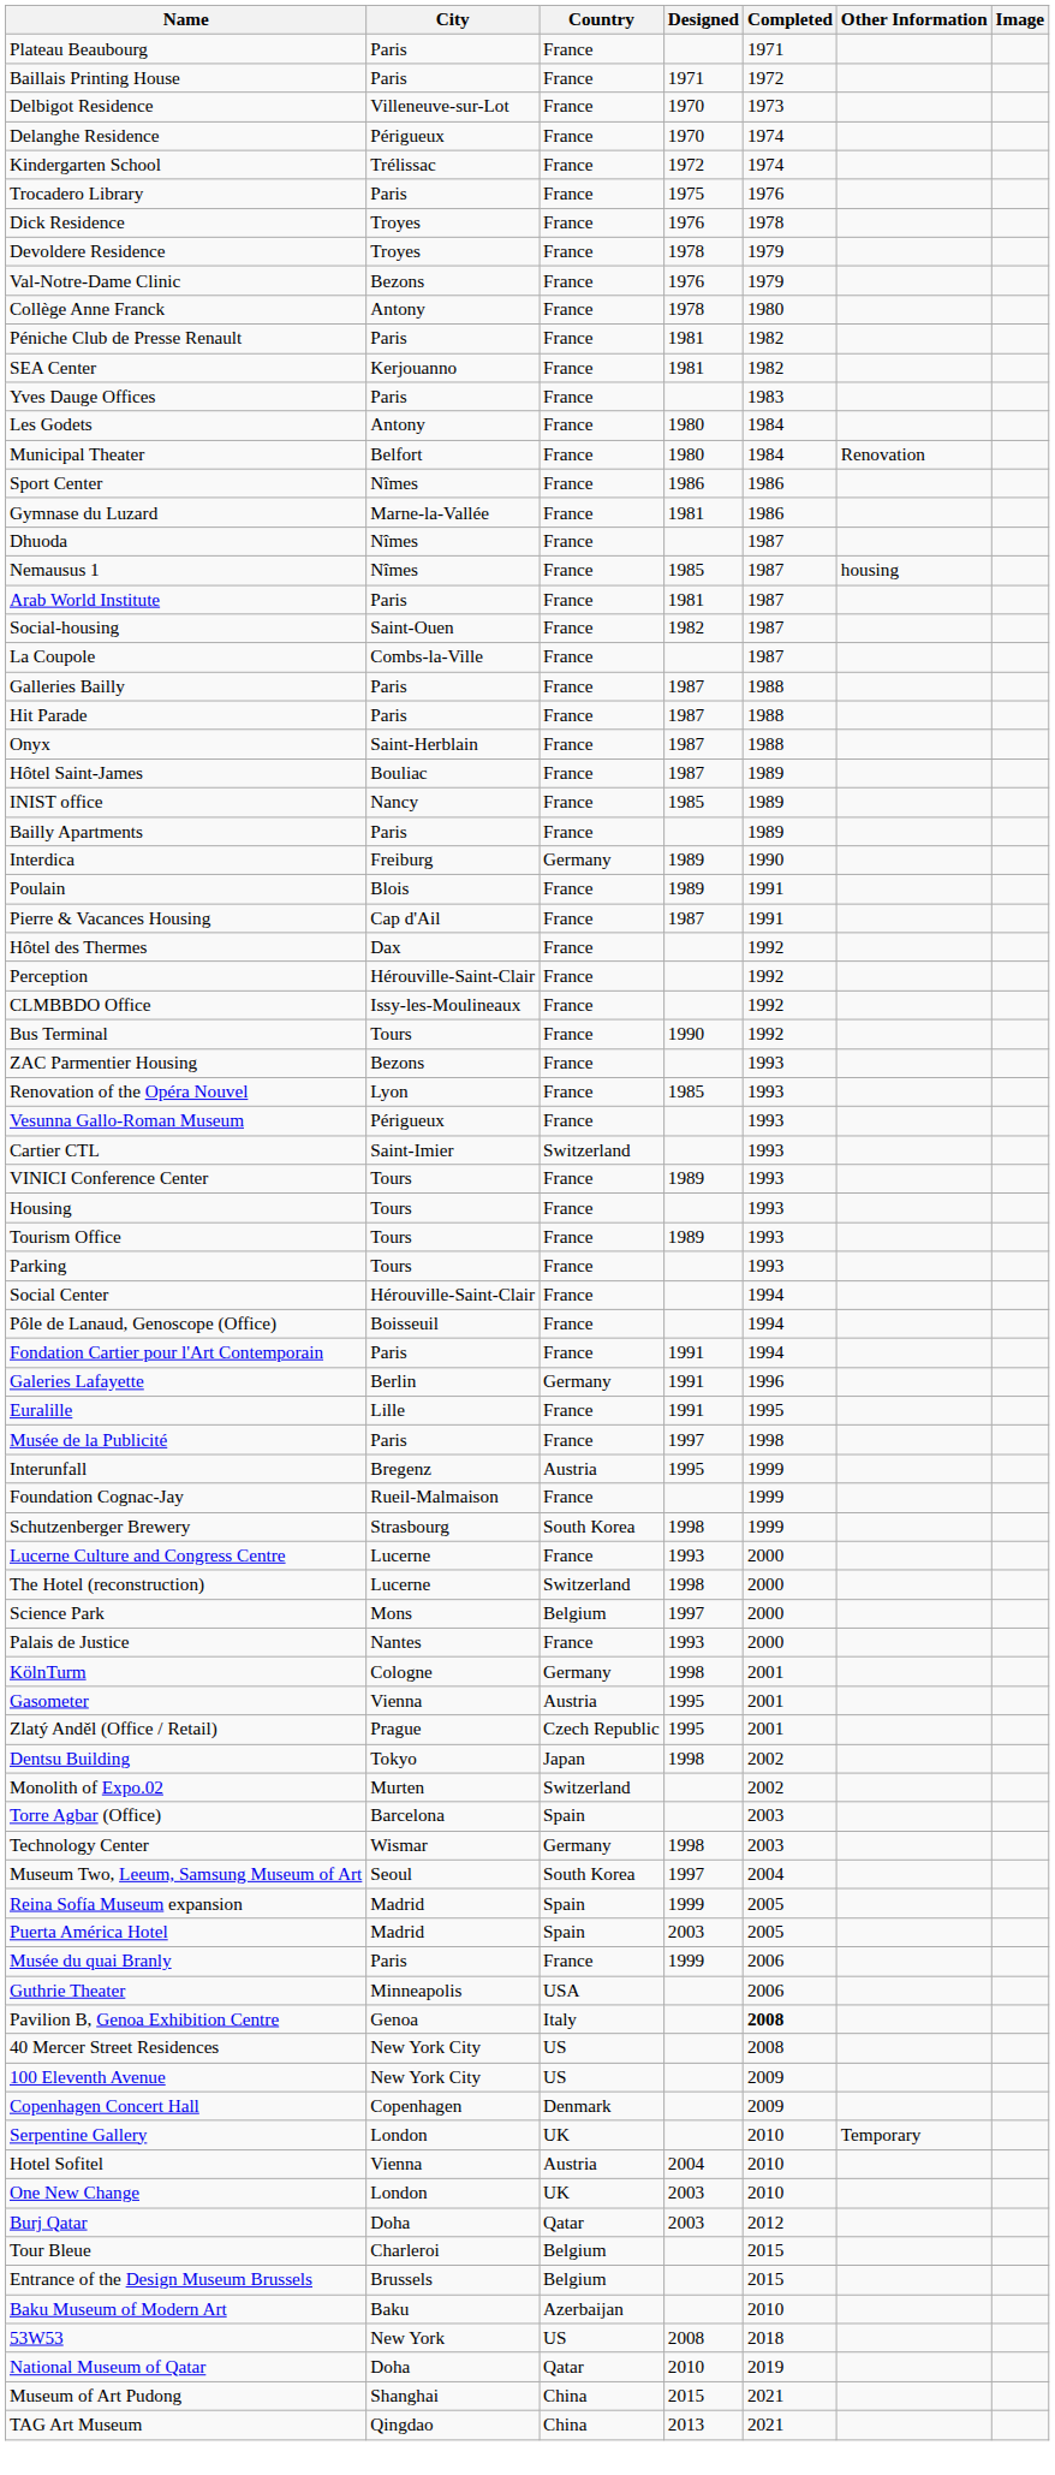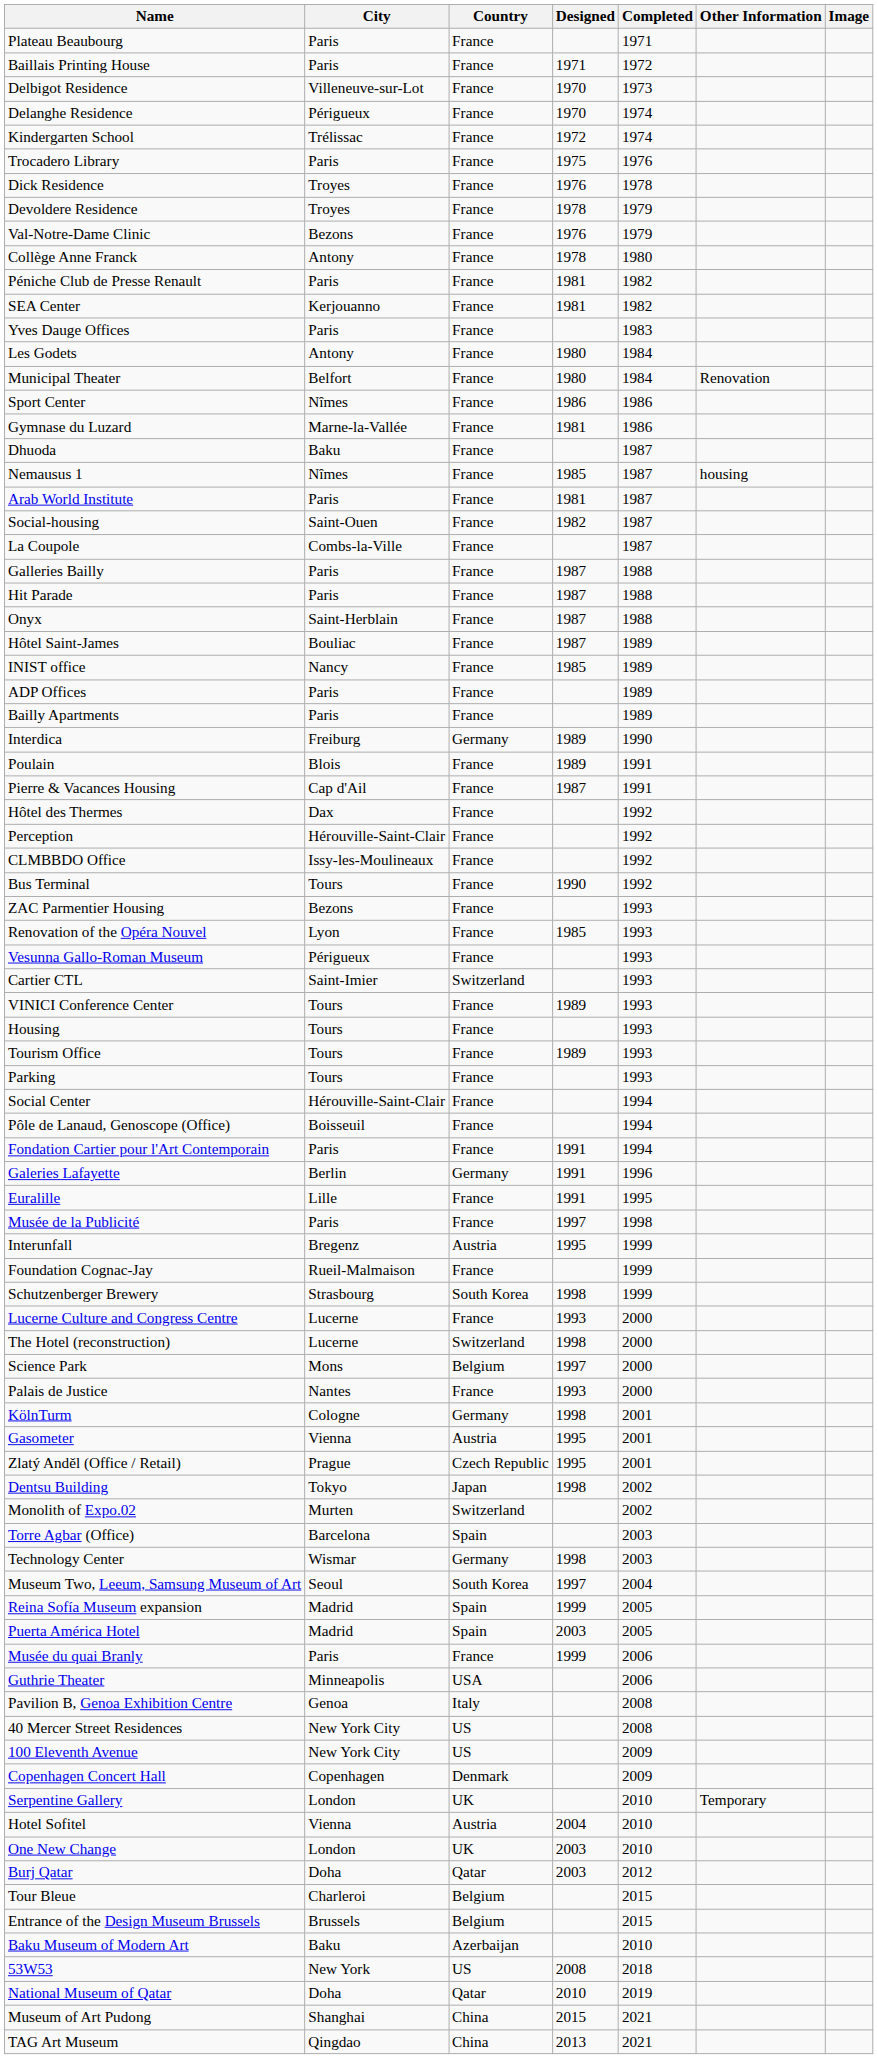Dhuoda | City: Nîmes -> Baku
+ row: ADP Offices | Paris | France | 1989
Pavilion B, Genoa Exhibition Centre | Completed: bold -> normal
